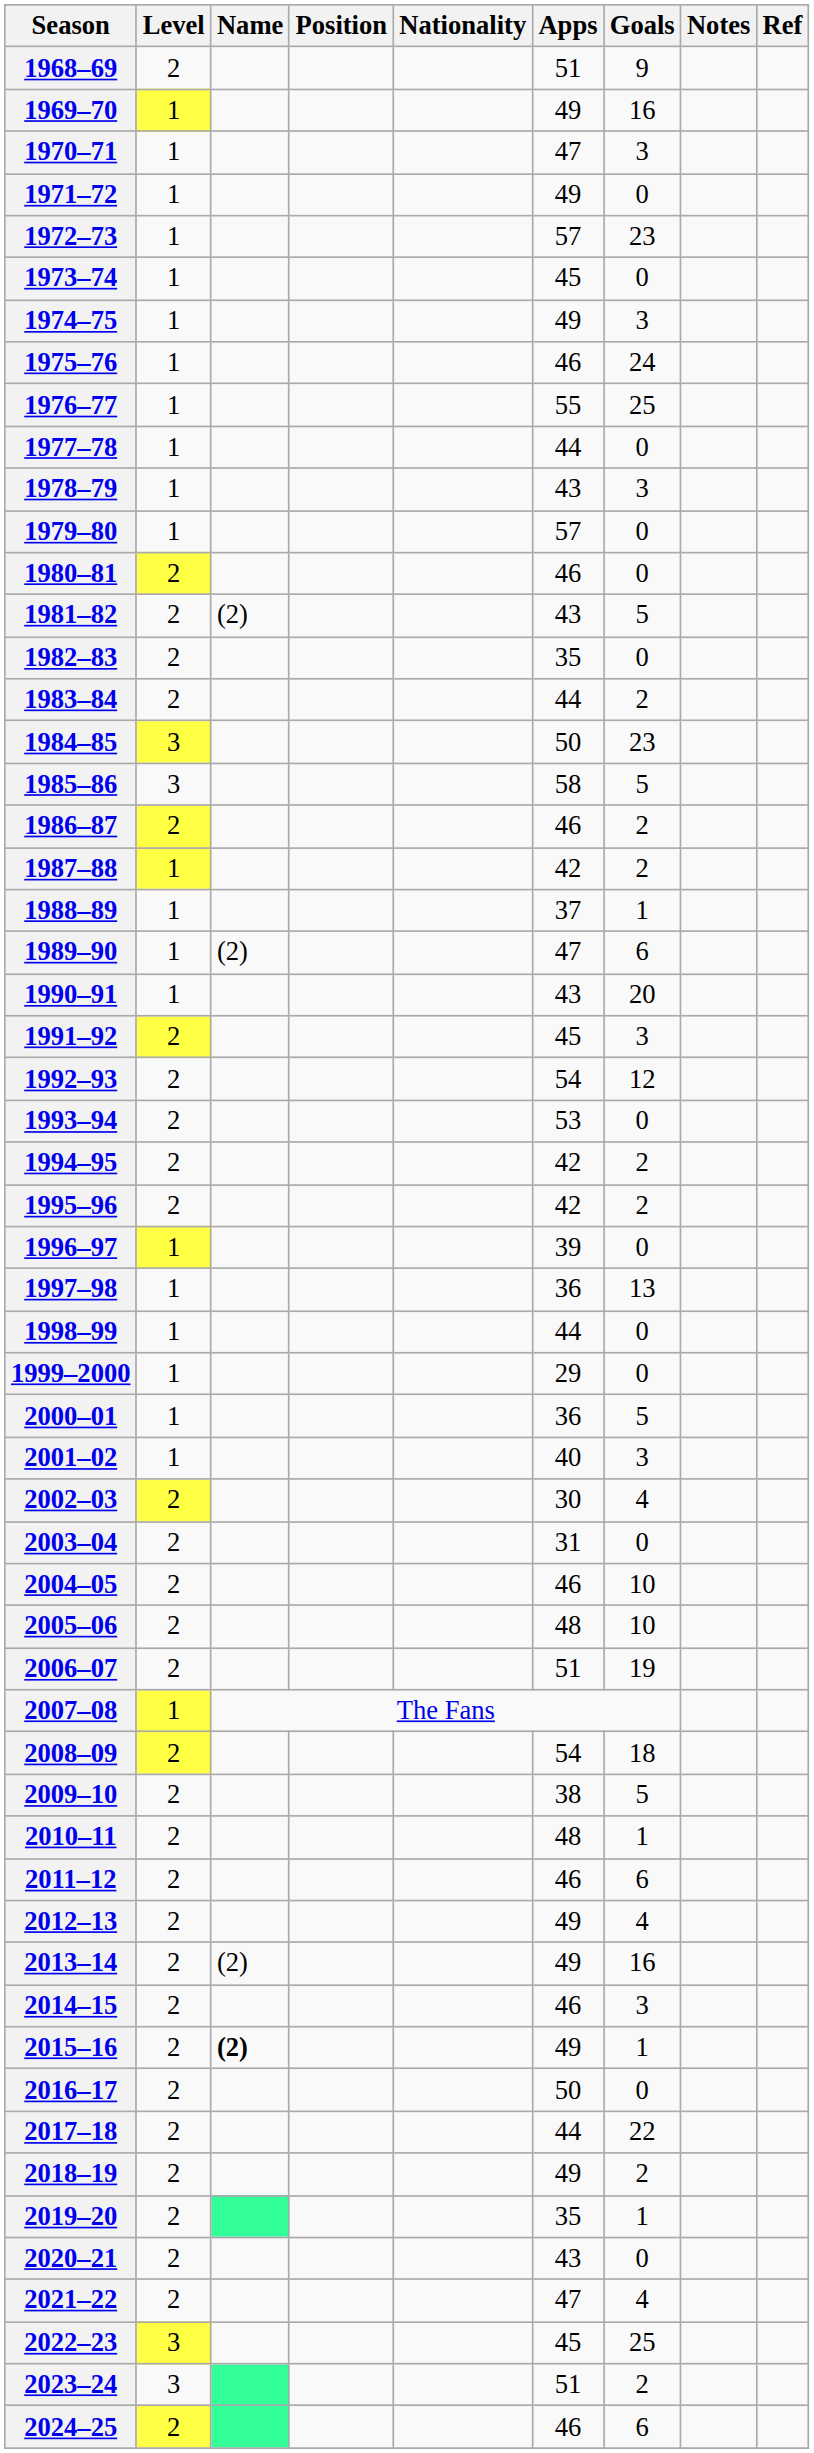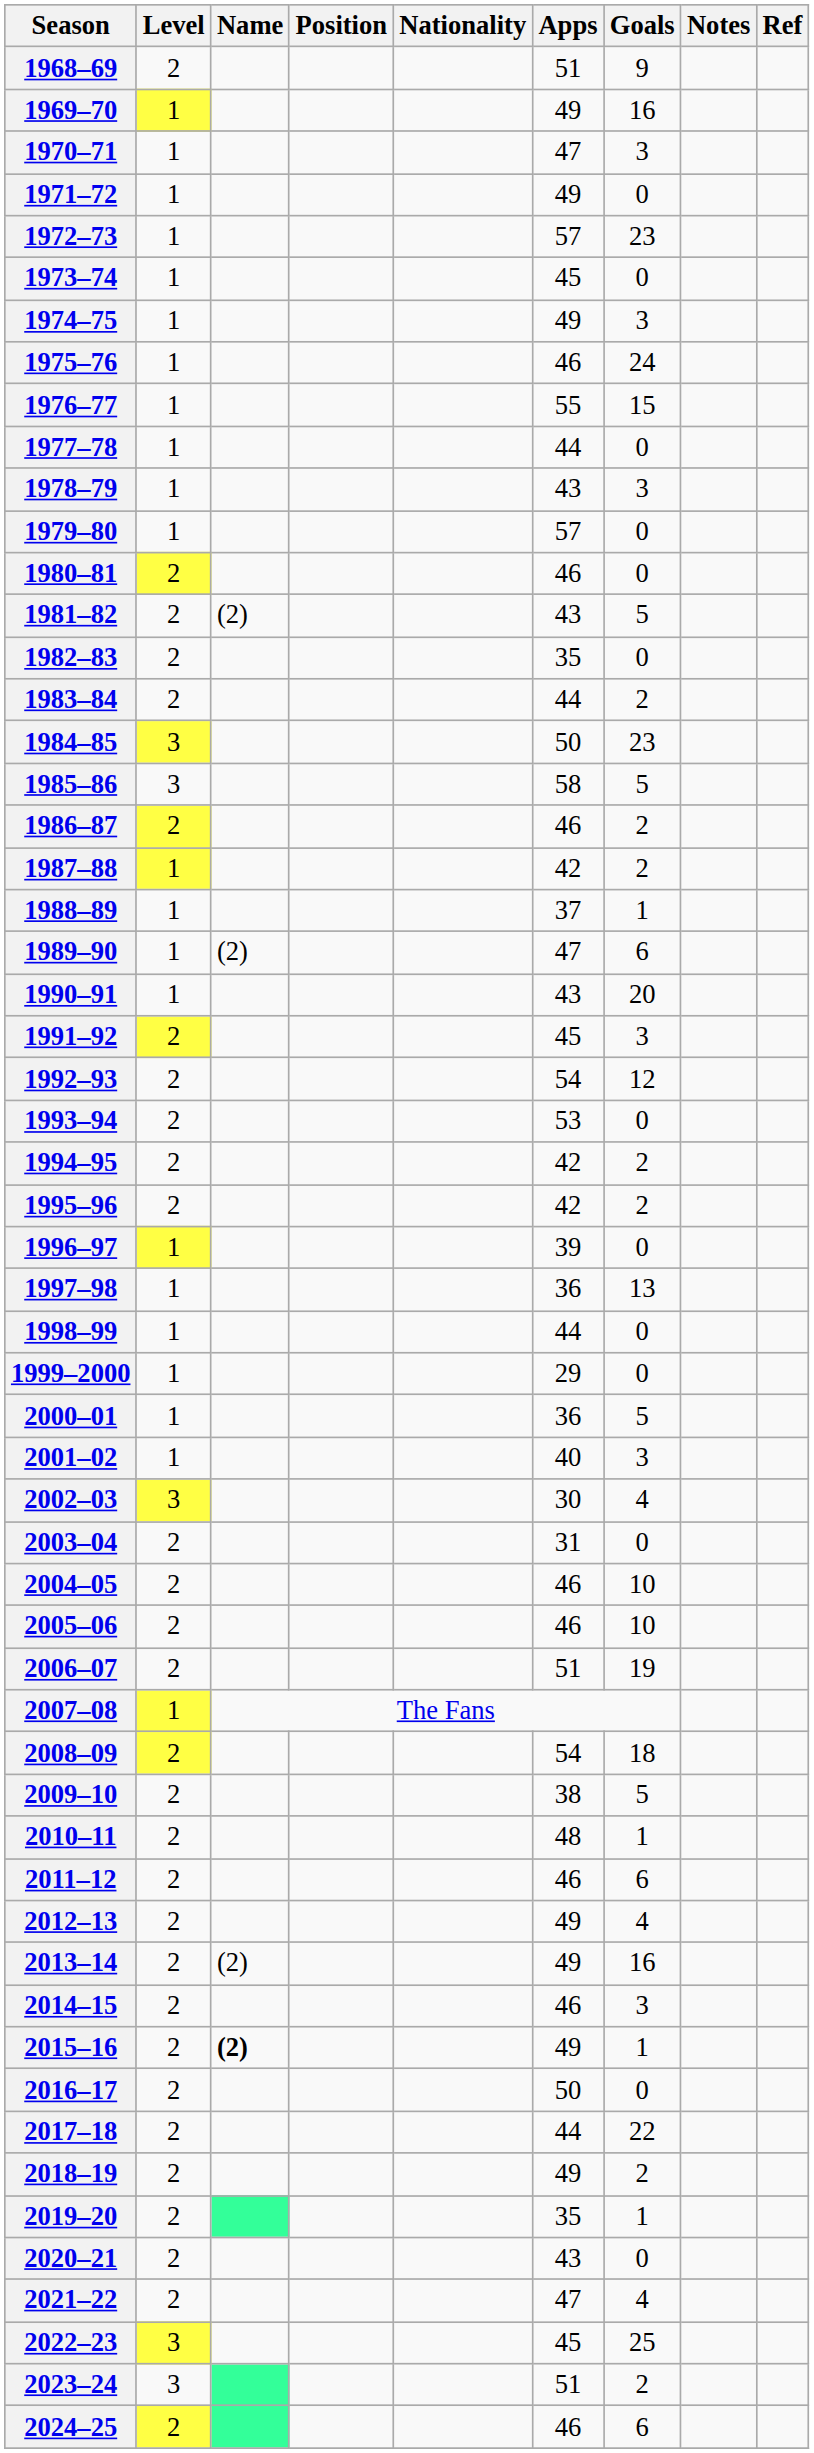1976–77 | Goals: 25 -> 15
2002–03 | Level: 2 -> 3
2005–06 | Apps: 48 -> 46
